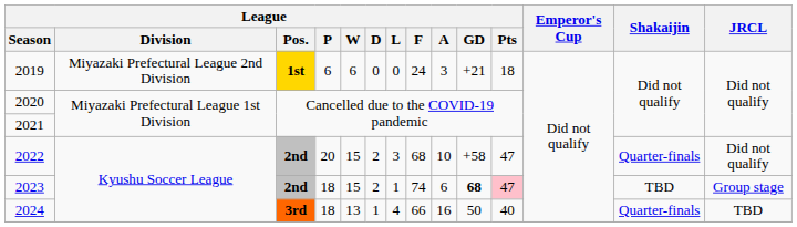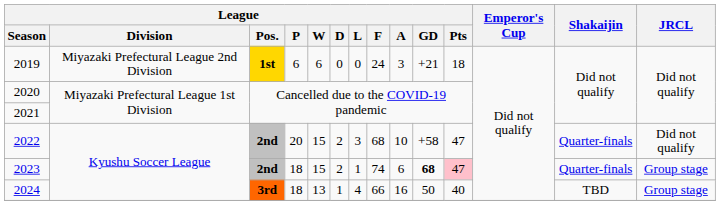2023 | Shakaijin: TBD -> Quarter-finals
2024 | Shakaijin: Quarter-finals -> TBD
2024 | JRCL: TBD -> Group stage
